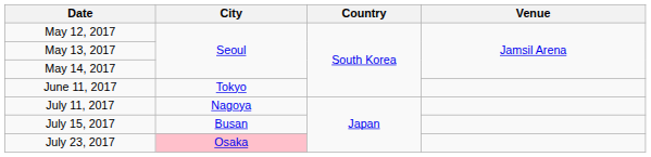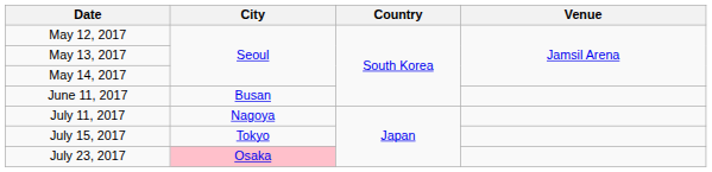June 11, 2017 | City: Tokyo -> Busan
July 15, 2017 | City: Busan -> Tokyo
